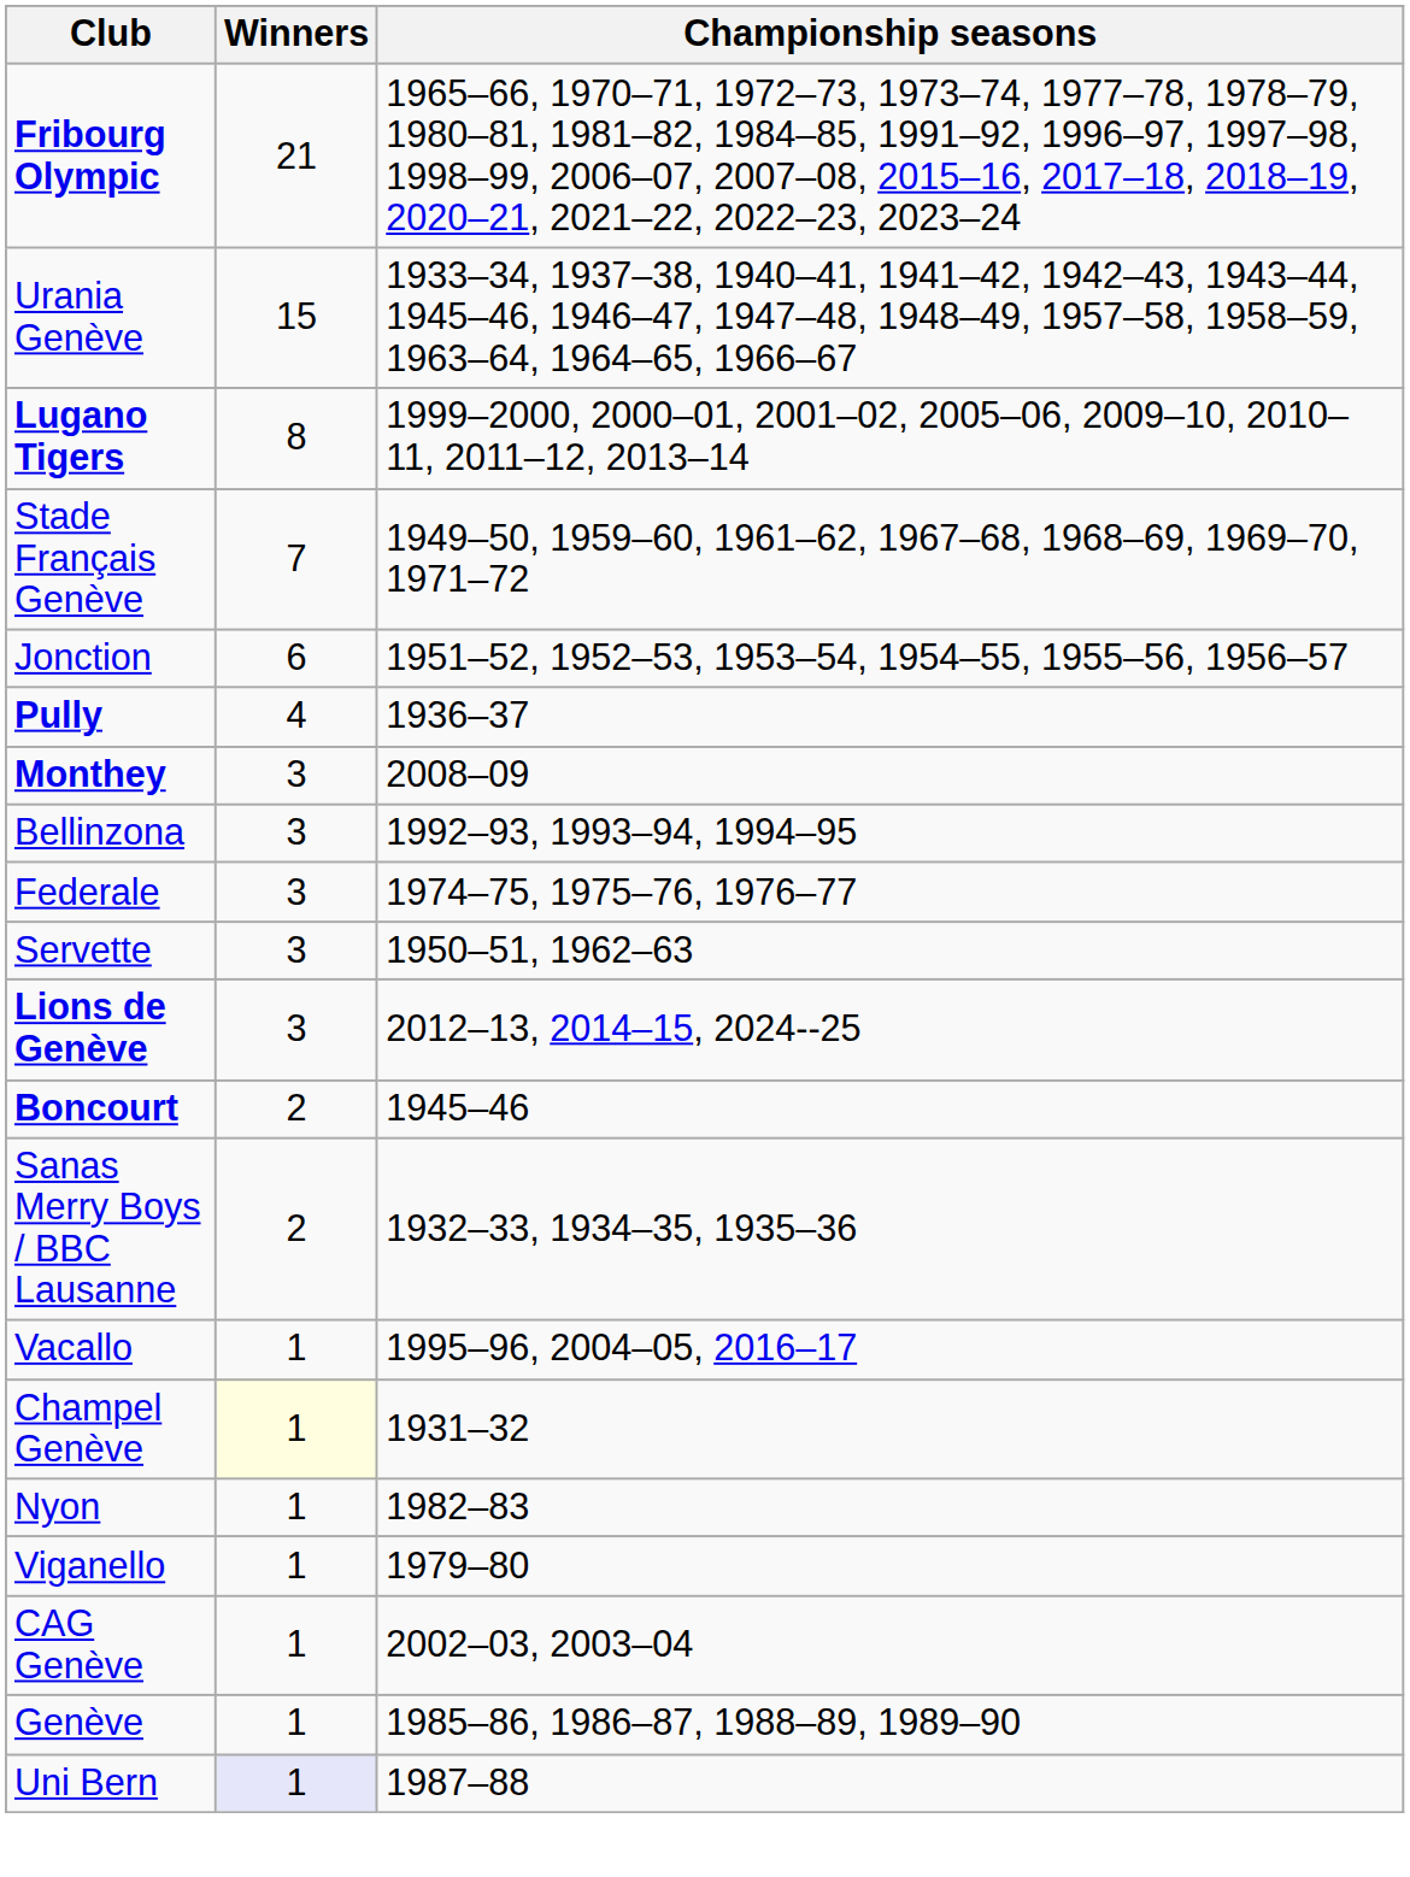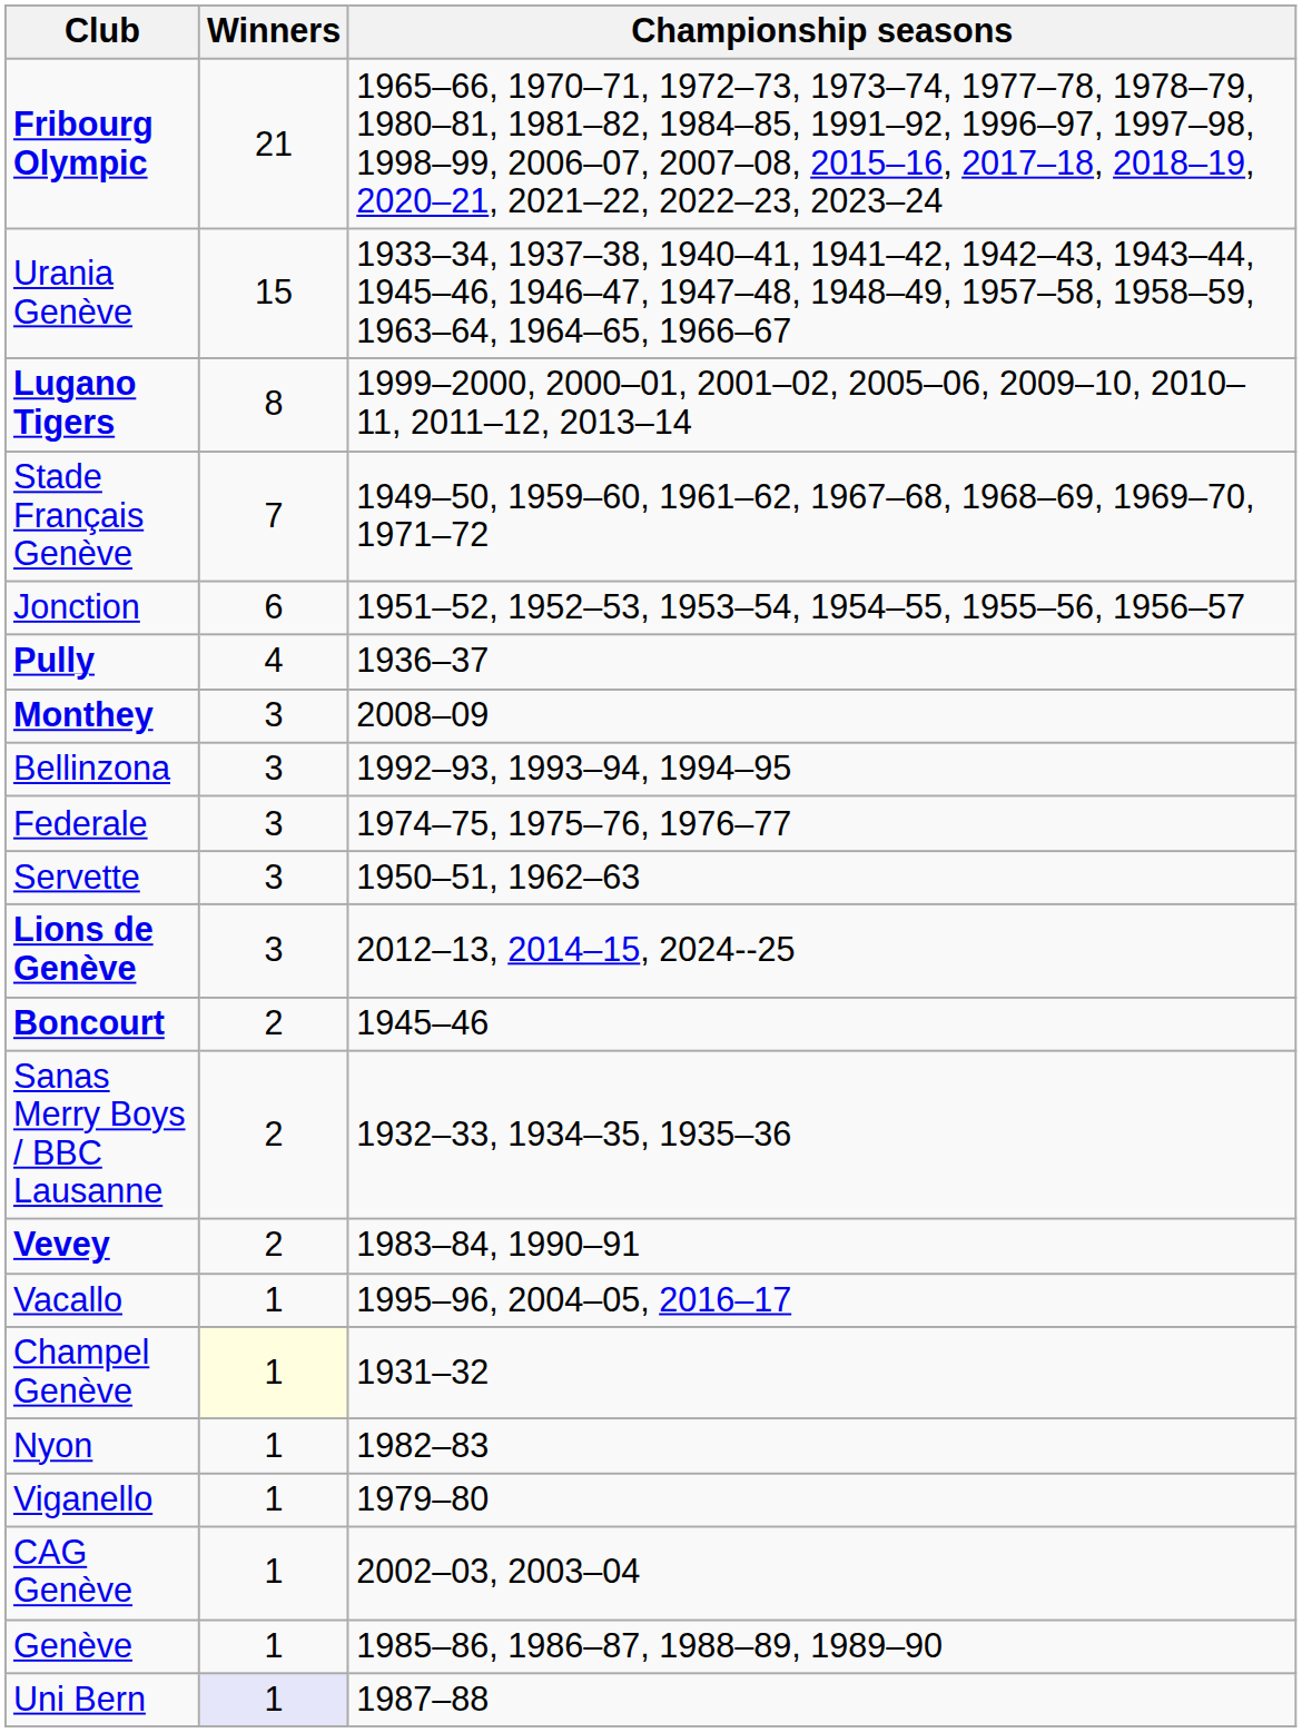+ row: Vevey | 2 | 1983–84, 1990–91
